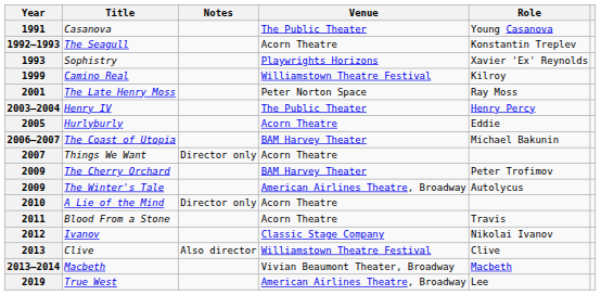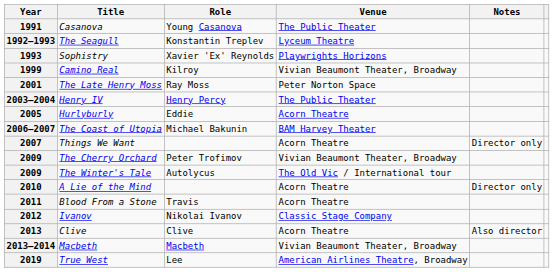columns swapped: Role <-> Notes
1992–1993 | Venue: Acorn Theatre -> Lyceum Theatre
1999 | Venue: Williamstown Theatre Festival -> Vivian Beaumont Theater, Broadway
2009 / The Cherry Orchard | Venue: BAM Harvey Theater -> Vivian Beaumont Theater, Broadway
2009 / The Winter's Tale | Venue: American Airlines Theatre, Broadway -> The Old Vic / International tour
2013 | Venue: Williamstown Theatre Festival -> Acorn Theatre
